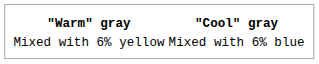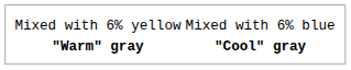rows swapped: "Warm" gray <-> Mixed with 6% yellow
